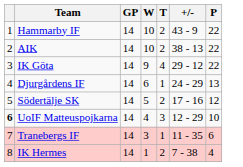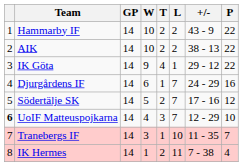+ column: L | 2 | 2 | 1 | 7 | 7 | 7 | 10 | 11
Djurgårdens IF | P: 13 -> 16
Tranebergs IF | P: 6 -> 7
